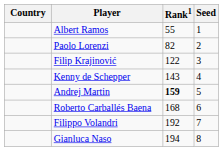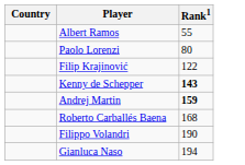- column: Seed | 1 | 2 | 3 | 4 | 5 | 6 | 7 | 8
Paolo Lorenzi | Rank1: 82 -> 80
Kenny de Schepper | Rank1: normal -> bold
Filippo Volandri | Rank1: 192 -> 190
